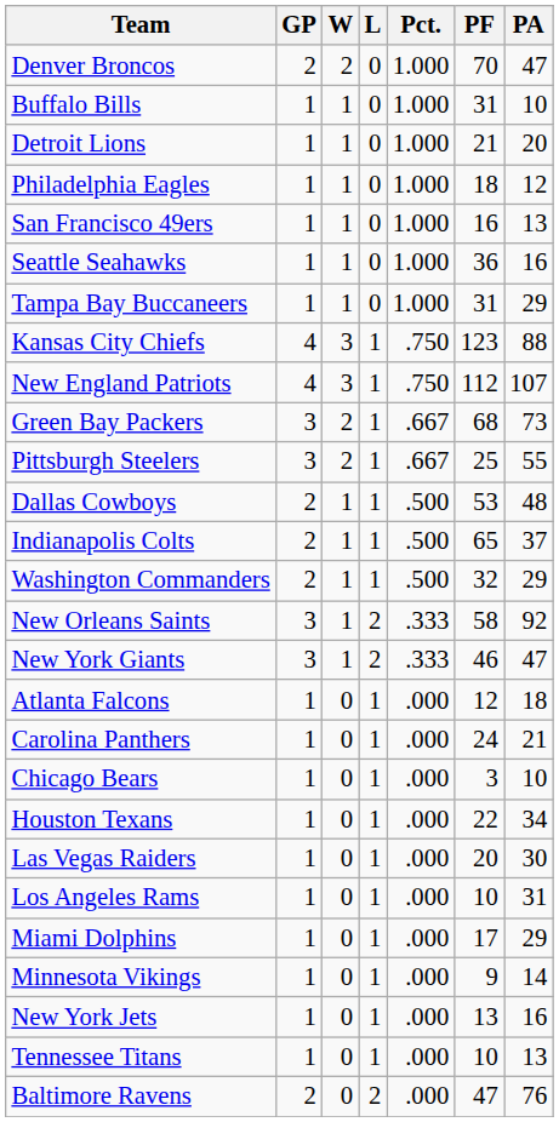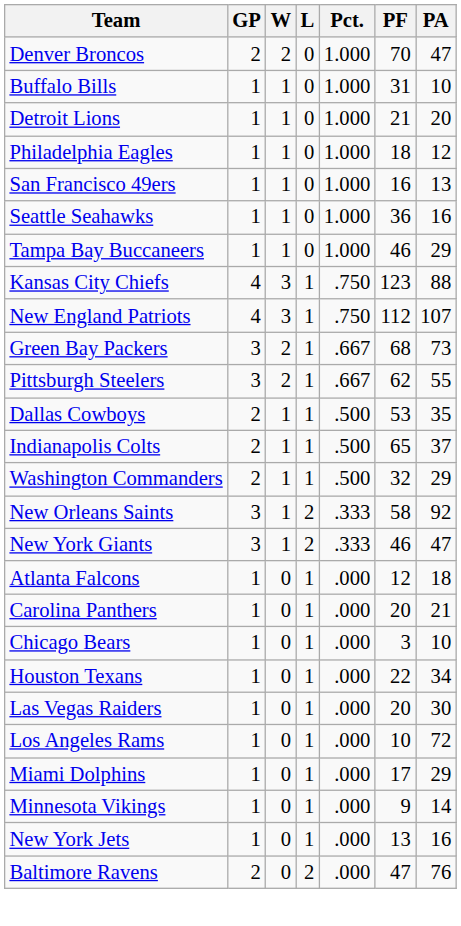Tampa Bay Buccaneers | PF: 31 -> 46
Pittsburgh Steelers | PF: 25 -> 62
Dallas Cowboys | PA: 48 -> 35
Carolina Panthers | PF: 24 -> 20
Los Angeles Rams | PA: 31 -> 72
- row: Tennessee Titans | 1 | 0 | 1 | .000 | 10 | 13
